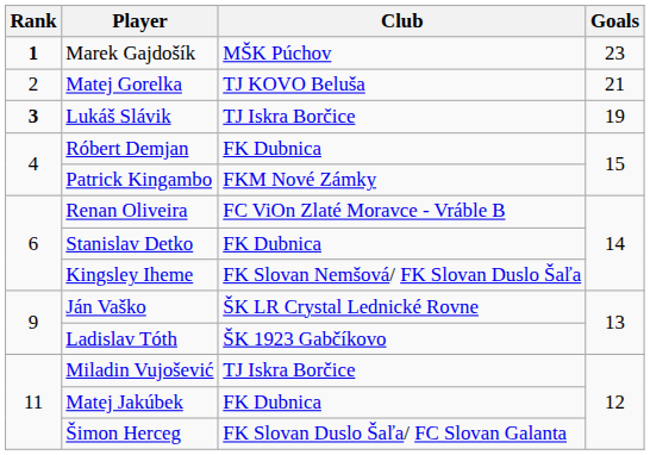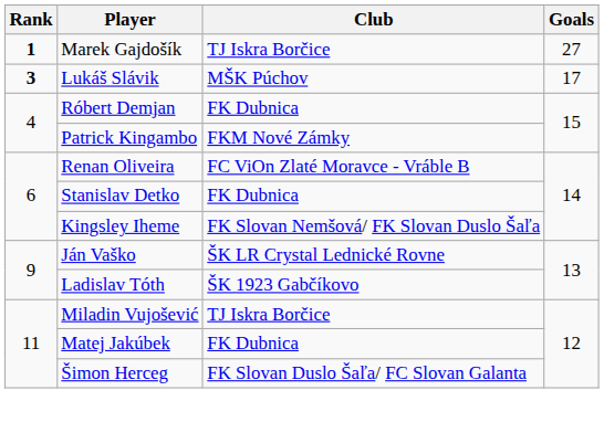Marek Gajdošík | Club: MŠK Púchov -> TJ Iskra Borčice
Marek Gajdošík | Goals: 23 -> 27
- row: 2 | Matej Gorelka | TJ KOVO Beluša | 21
Lukáš Slávik | Club: TJ Iskra Borčice -> MŠK Púchov
Lukáš Slávik | Goals: 19 -> 17
